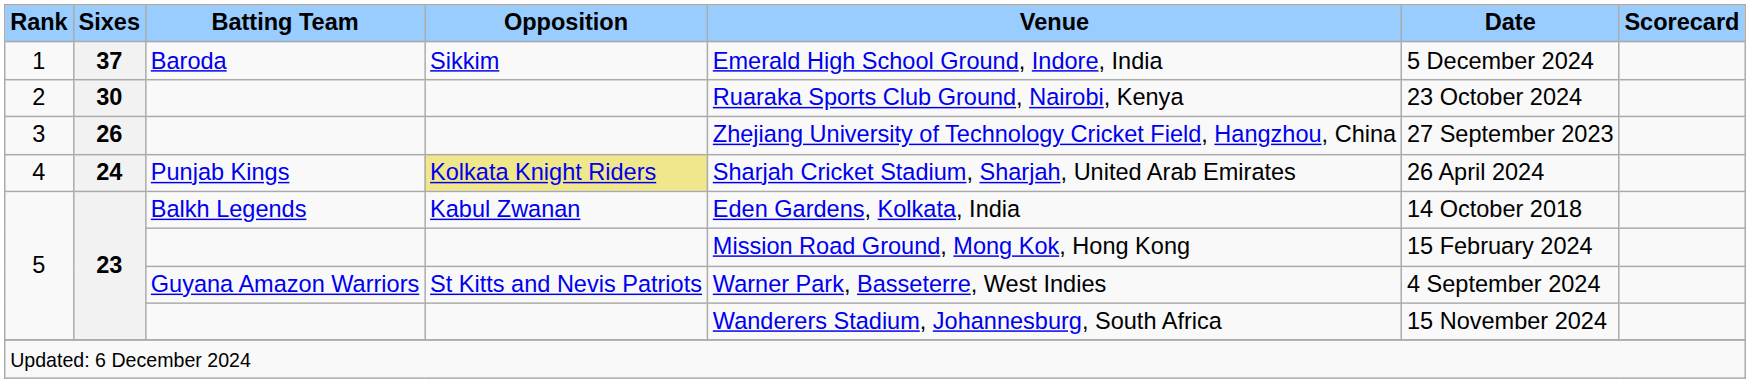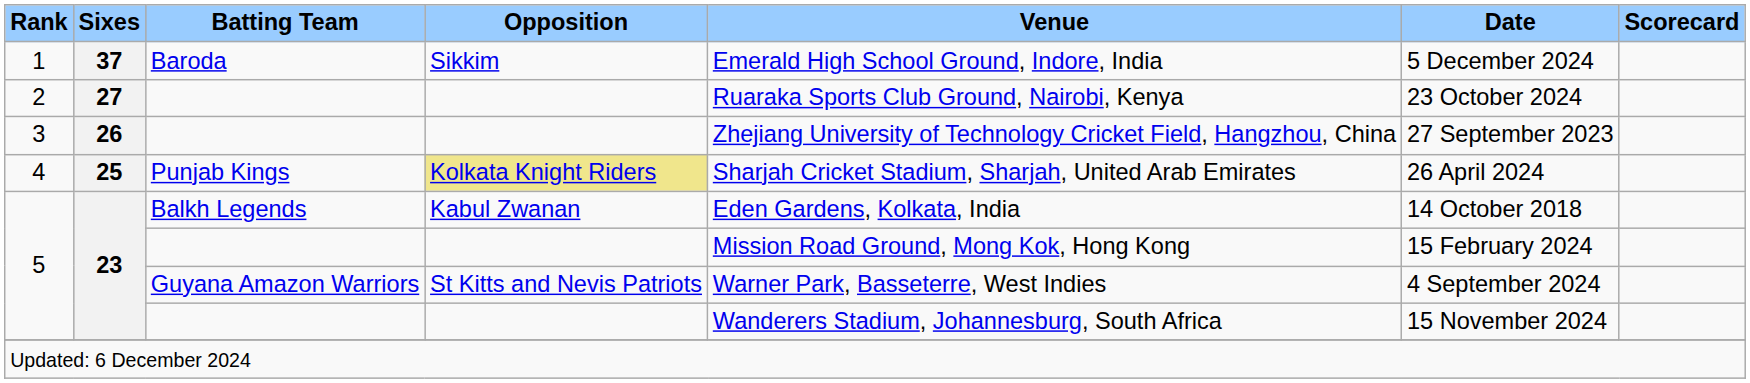2 | Sixes: 30 -> 27
4 | Sixes: 24 -> 25
